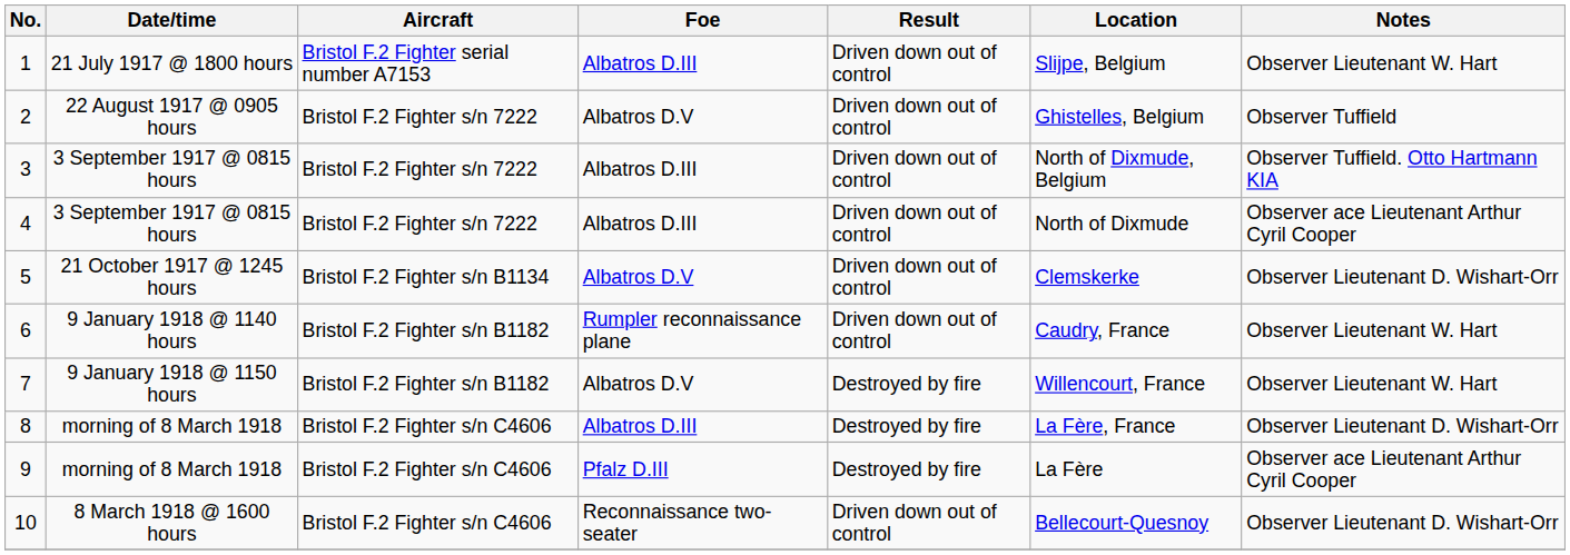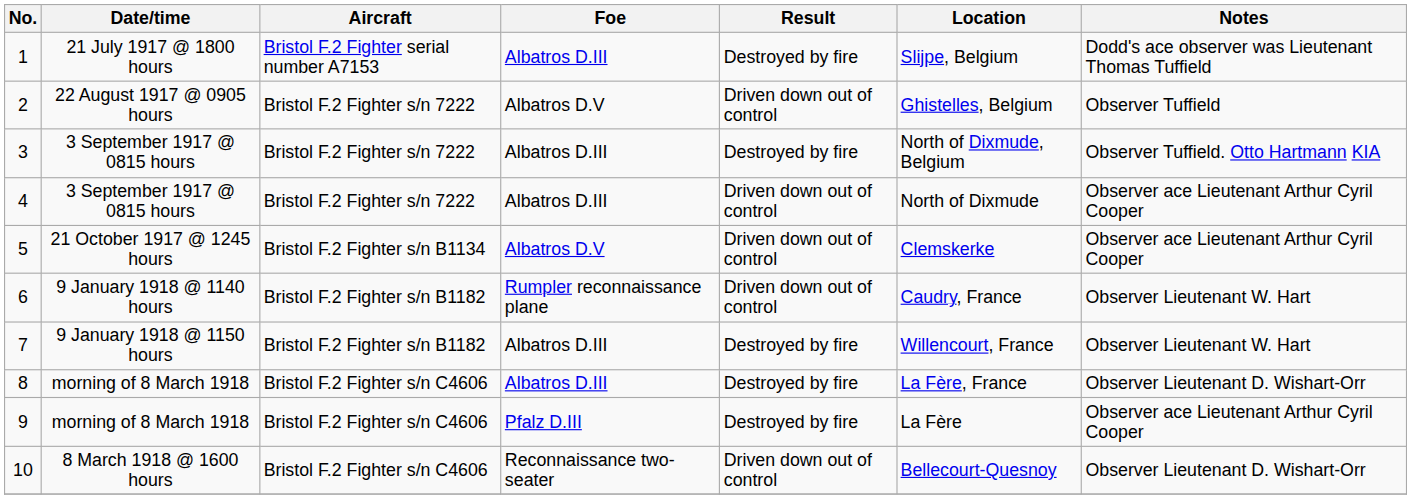1 | Result: Driven down out of control -> Destroyed by fire
1 | Notes: Observer Lieutenant W. Hart -> Dodd's ace observer was Lieutenant Thomas Tuffield
3 | Result: Driven down out of control -> Destroyed by fire
5 | Notes: Observer Lieutenant D. Wishart-Orr -> Observer ace Lieutenant Arthur Cyril Cooper
7 | Foe: Albatros D.V -> Albatros D.III
